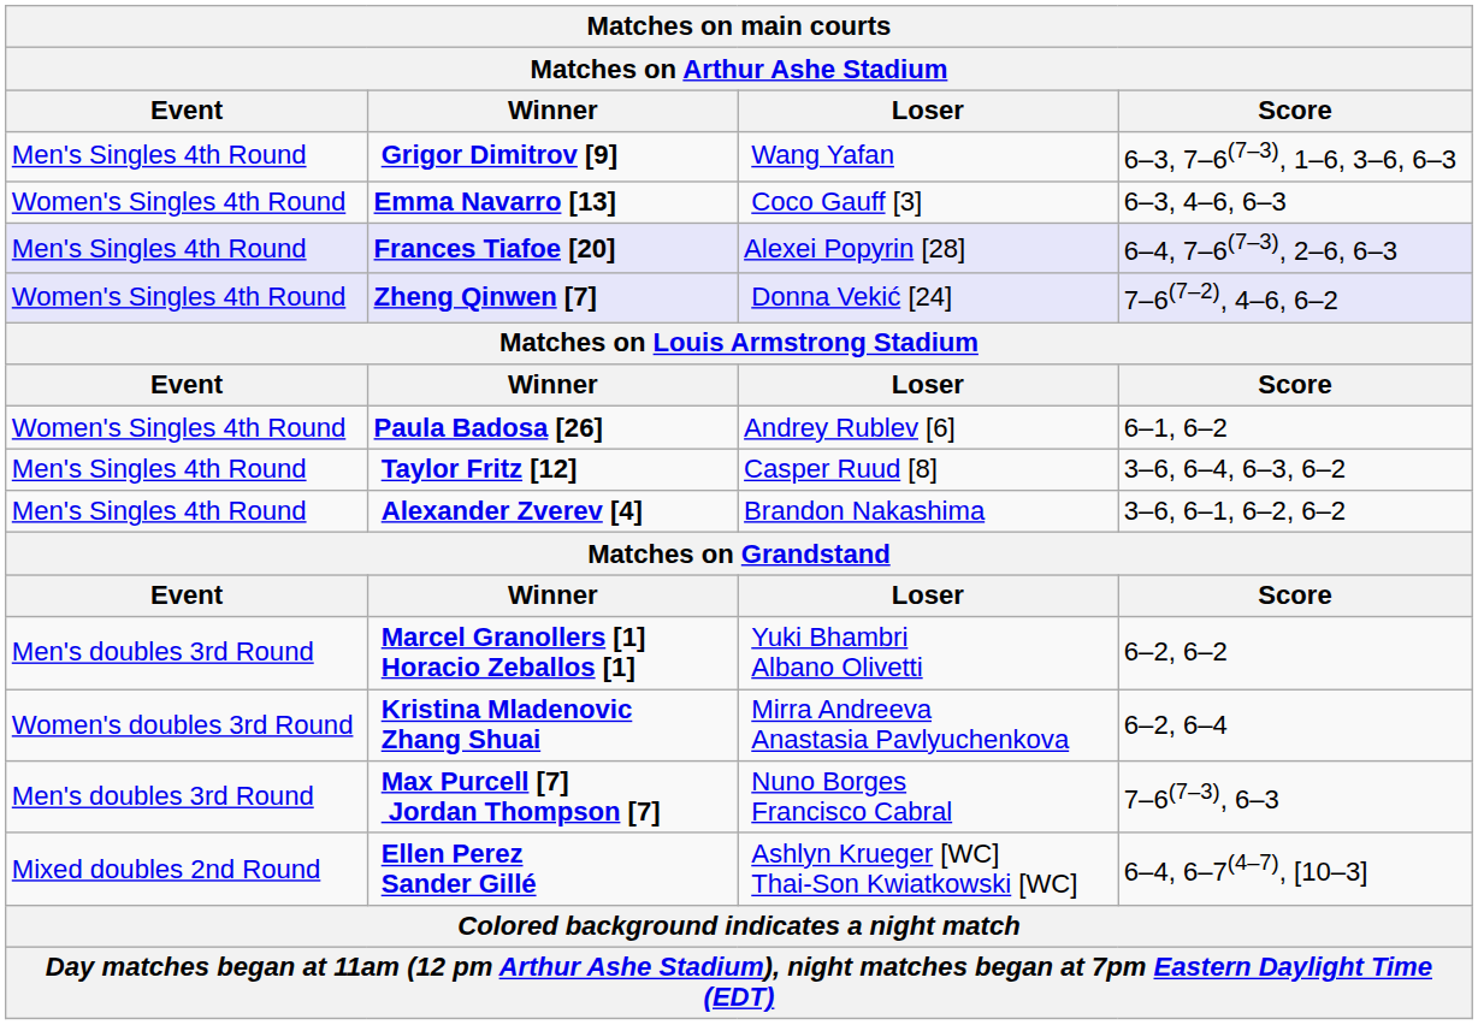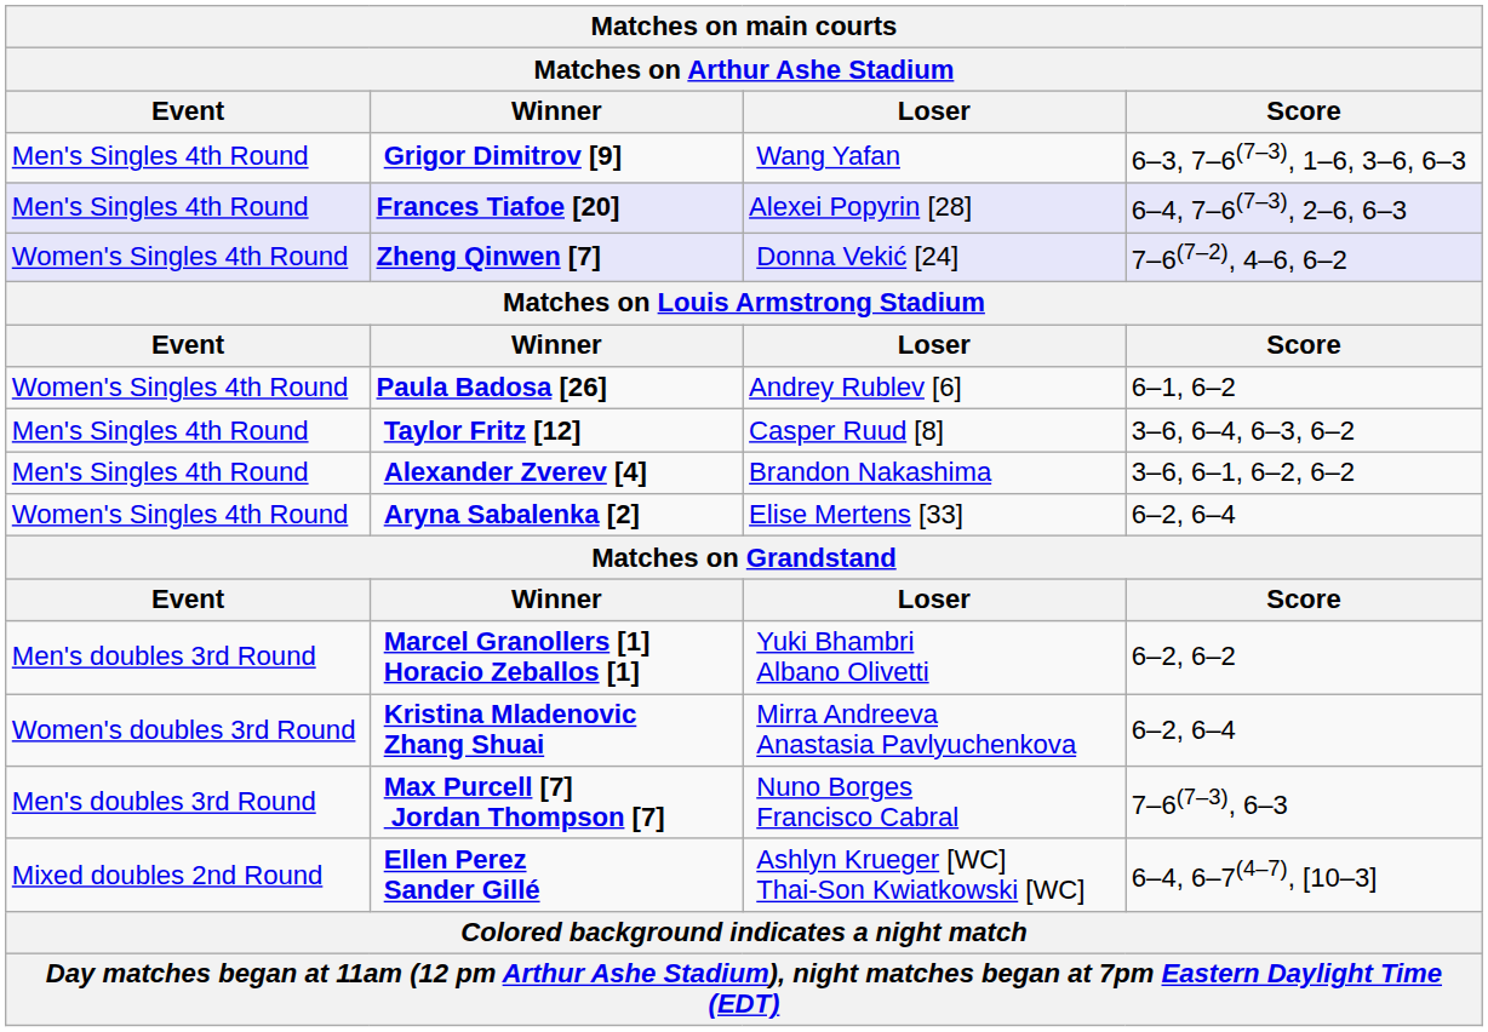- row: Women's Singles 4th Round | Emma Navarro [13] | Coco Gauff [3] | 6–3, 4–6, 6–3
+ row: Women's Singles 4th Round | Aryna Sabalenka [2] | Elise Mertens [33] | 6–2, 6–4
